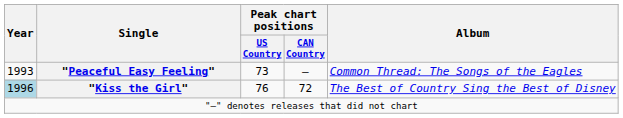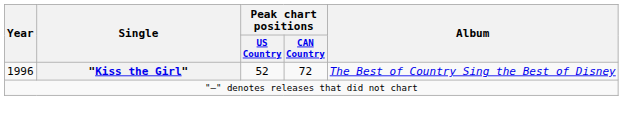- row: 1993 | "Peaceful Easy Feeling" | 73 | — | Common Thread: The Songs of the Eagles
"Kiss the Girl" | Year: lightblue background -> no background
"Kiss the Girl" | Peak chart positions / US Country: 76 -> 52
